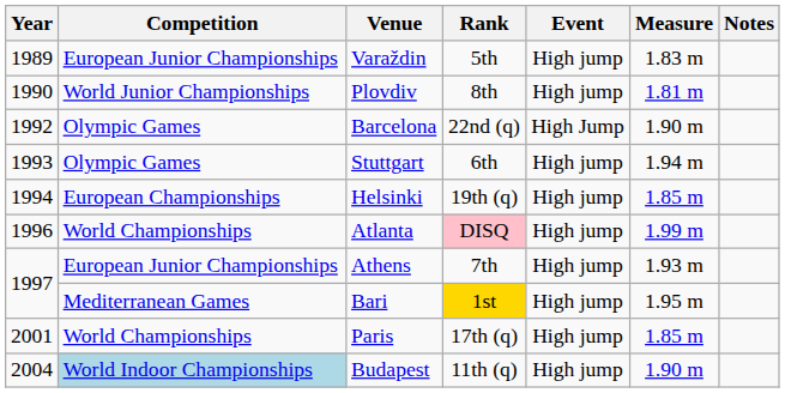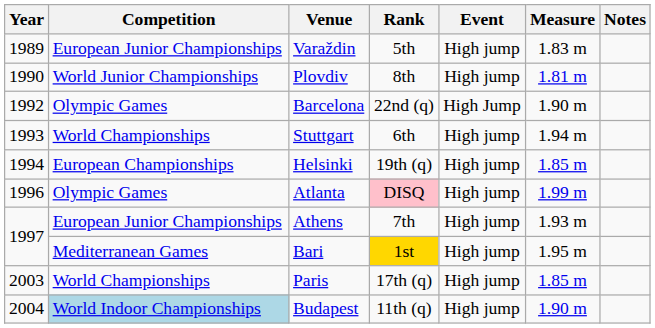Stuttgart | Competition: Olympic Games -> World Championships
Atlanta | Competition: World Championships -> Olympic Games
Paris | Year: 2001 -> 2003
